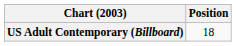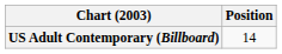US Adult Contemporary (Billboard) | Position: 18 -> 14
